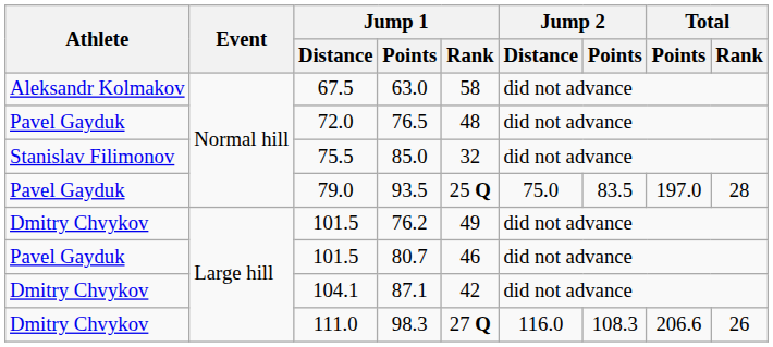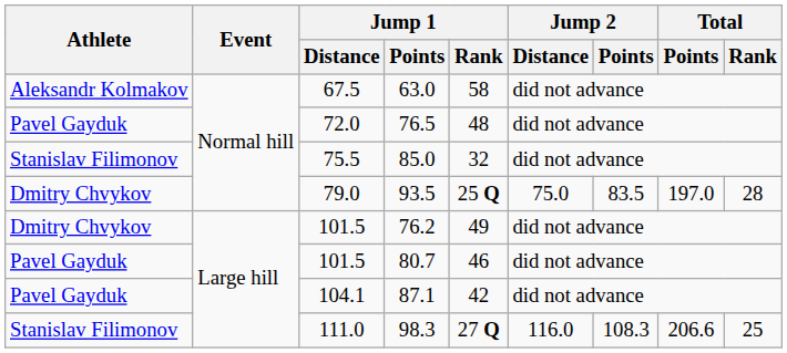93.5 | Athlete: Pavel Gayduk -> Dmitry Chvykov
87.1 | Athlete: Dmitry Chvykov -> Pavel Gayduk
98.3 | Athlete: Dmitry Chvykov -> Stanislav Filimonov
98.3 | Total / Rank: 26 -> 25
